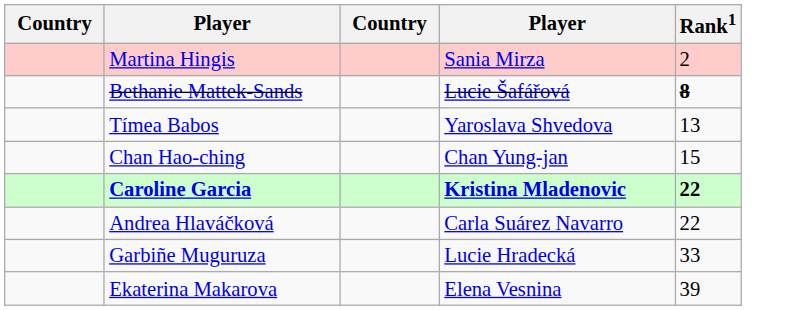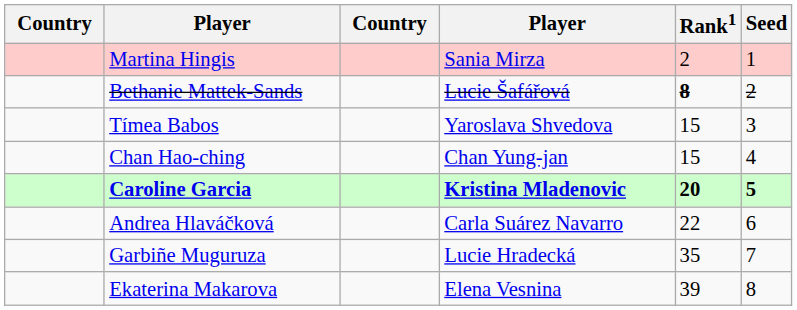+ column: Seed | 1 | 2 | 3 | 4 | 5 | 6 | 7 | 8
Tímea Babos | Rank1: 13 -> 15
Caroline Garcia | Rank1: 22 -> 20
Garbiñe Muguruza | Rank1: 33 -> 35
